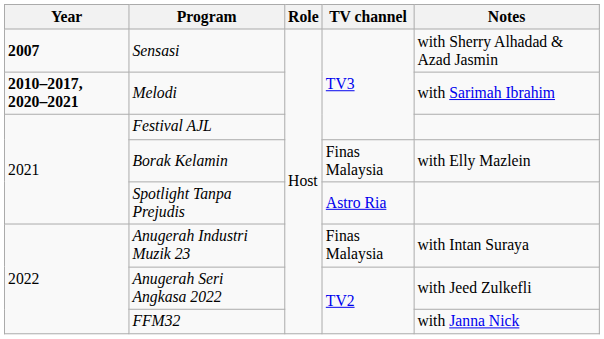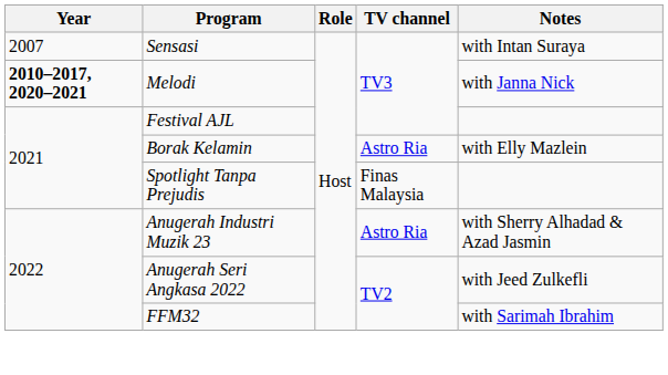Sensasi | Year: bold -> normal
Sensasi | Notes: with Sherry Alhadad & Azad Jasmin -> with Intan Suraya
Melodi | Notes: with Sarimah Ibrahim -> with Janna Nick
Borak Kelamin | TV channel: Finas Malaysia -> Astro Ria
Spotlight Tanpa Prejudis | TV channel: Astro Ria -> Finas Malaysia
Anugerah Industri Muzik 23 | TV channel: Finas Malaysia -> Astro Ria
Anugerah Industri Muzik 23 | Notes: with Intan Suraya -> with Sherry Alhadad & Azad Jasmin
FFM32 | Notes: with Janna Nick -> with Sarimah Ibrahim
